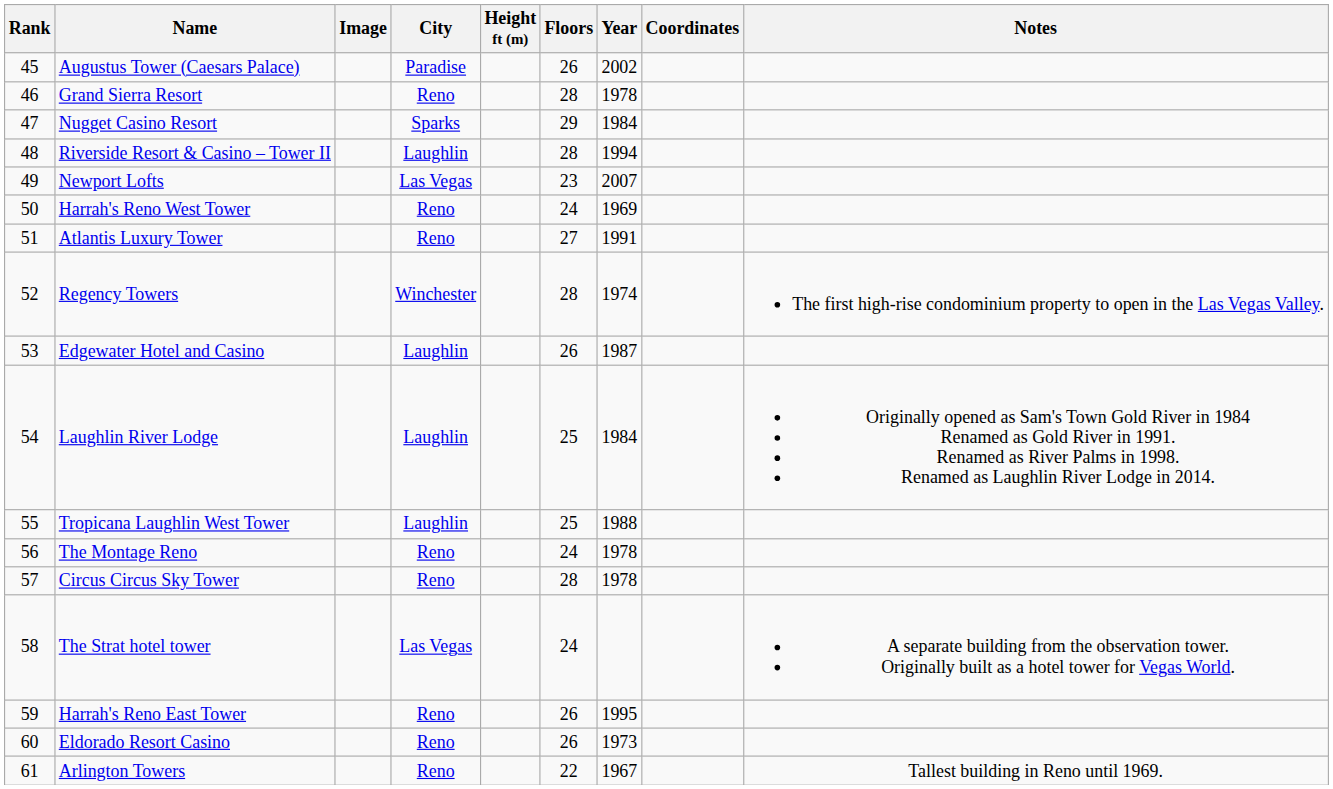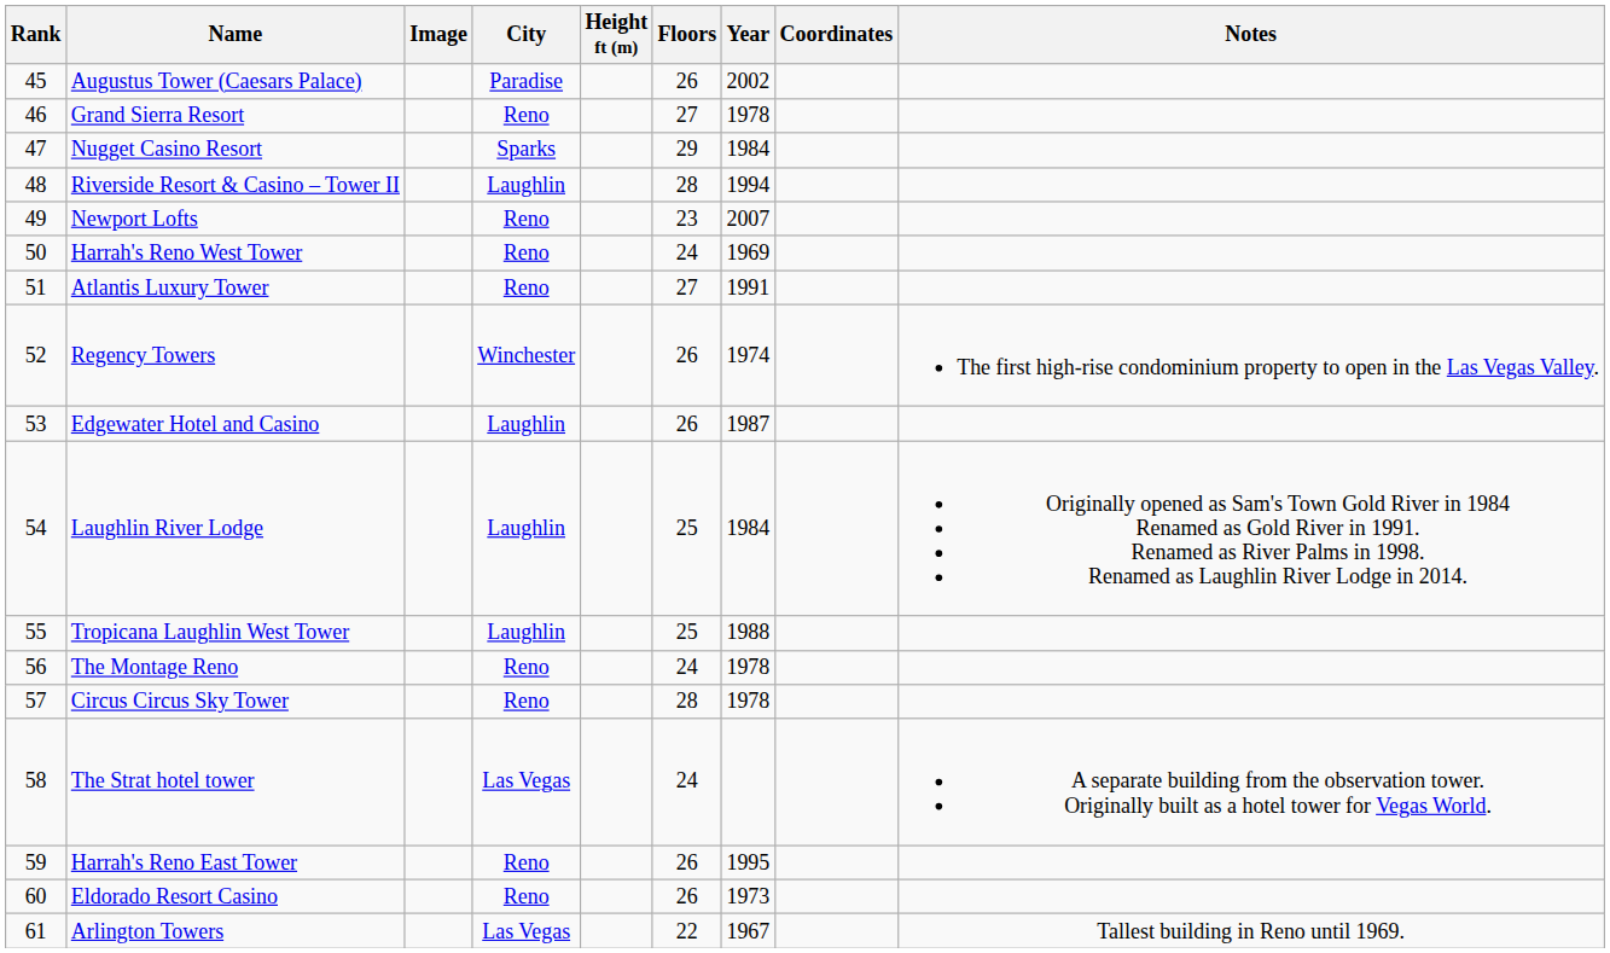Grand Sierra Resort | Floors: 28 -> 27
Newport Lofts | City: Las Vegas -> Reno
Regency Towers | Floors: 28 -> 26
Arlington Towers | City: Reno -> Las Vegas
